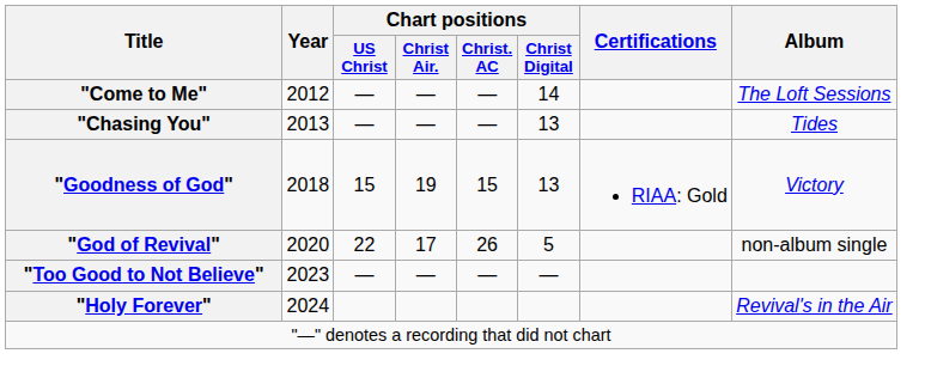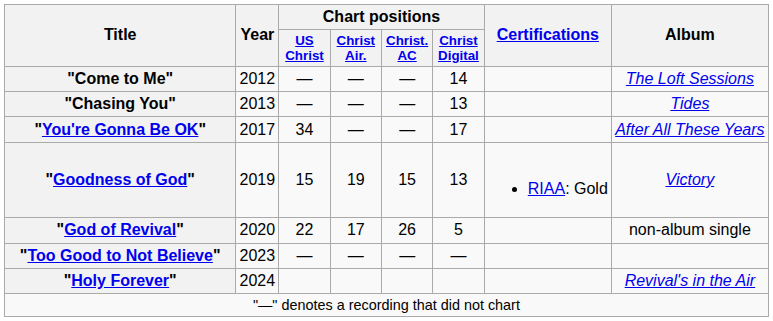+ row: "You're Gonna Be OK" | 2017 | 34 | — | — | 17 | After All These Years
"Goodness of God" | Year: 2018 -> 2019
